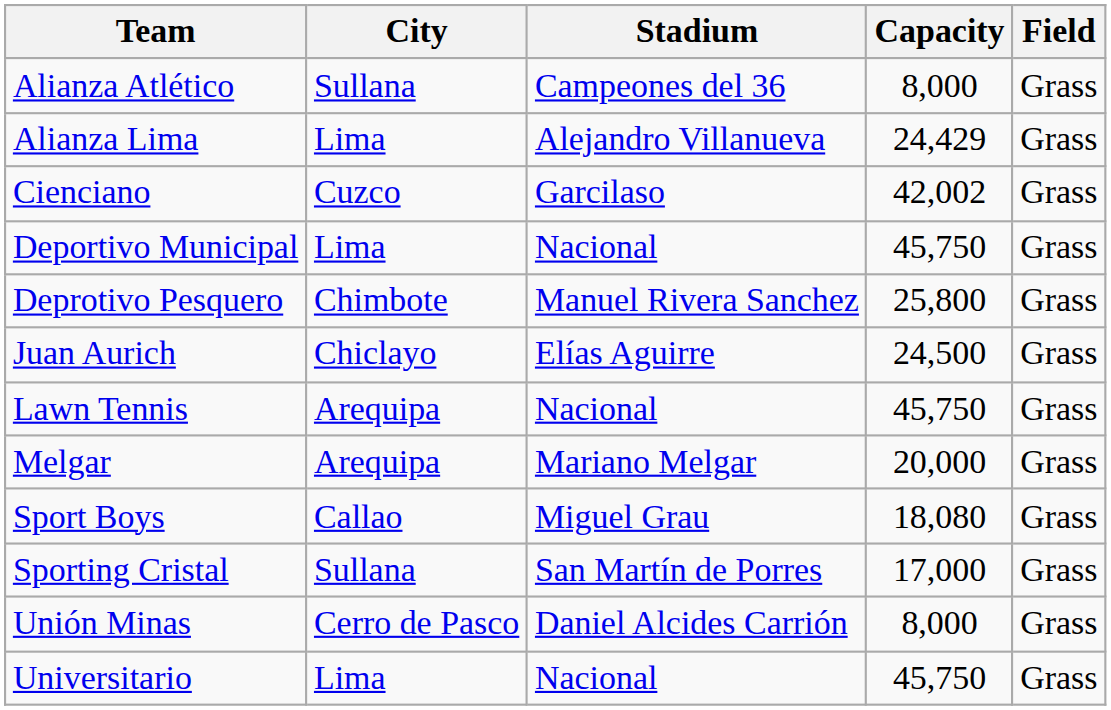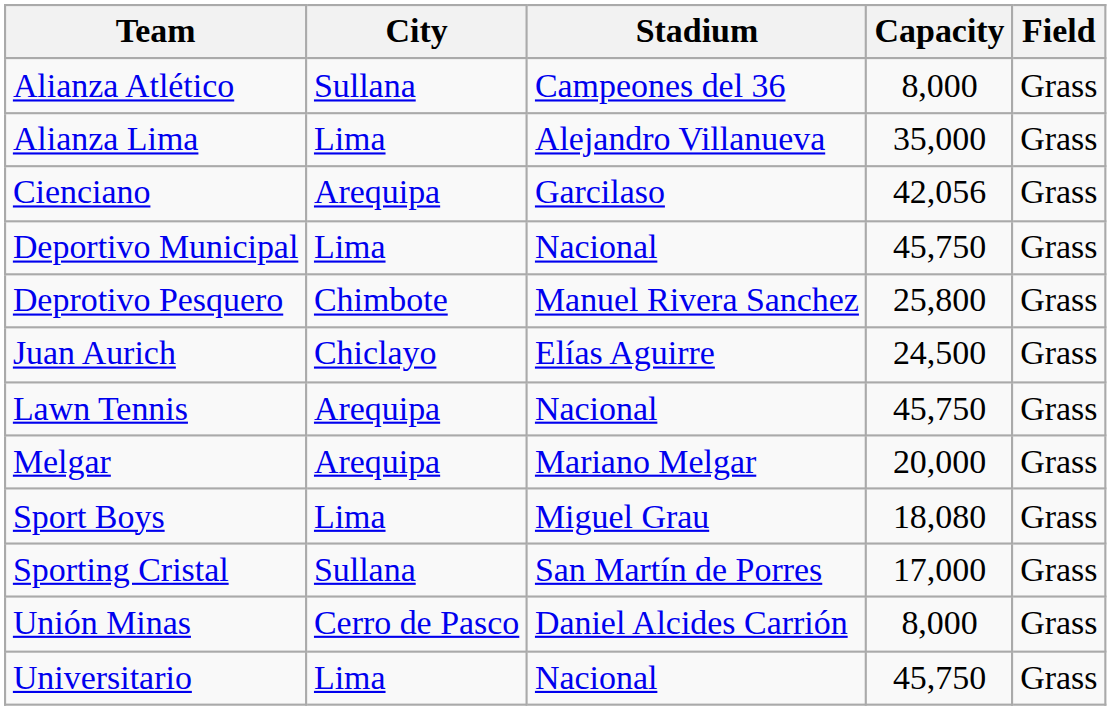Alianza Lima | Capacity: 24,429 -> 35,000
Cienciano | City: Cuzco -> Arequipa
Cienciano | Capacity: 42,002 -> 42,056
Sport Boys | City: Callao -> Lima
